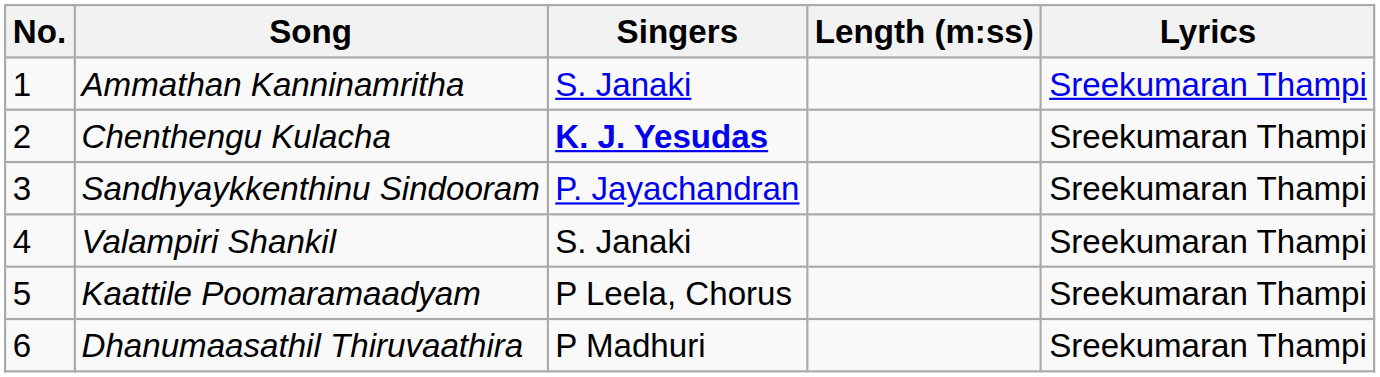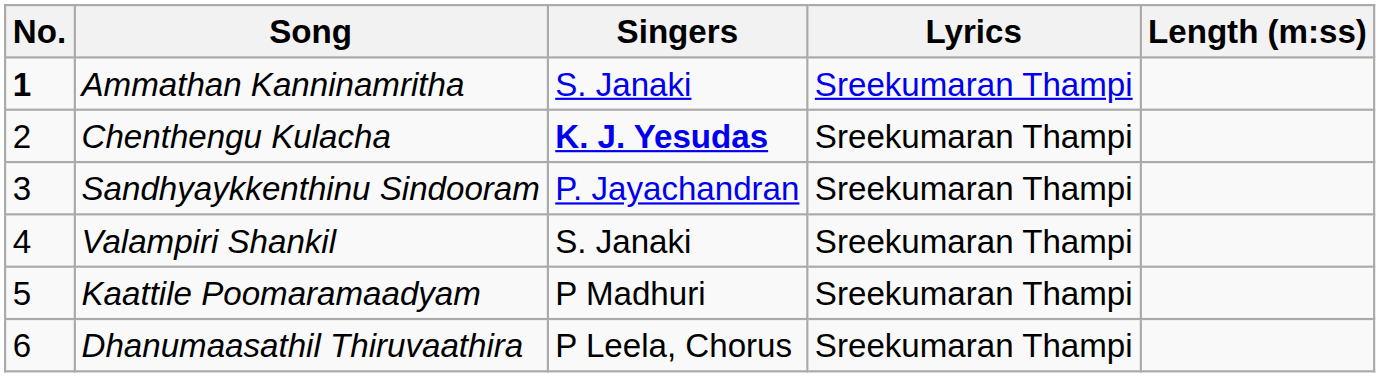columns swapped: Lyrics <-> Length (m:ss)
Ammathan Kanninamritha | No.: normal -> bold
Kaattile Poomaramaadyam | Singers: P Leela, Chorus -> P Madhuri
Dhanumaasathil Thiruvaathira | Singers: P Madhuri -> P Leela, Chorus
